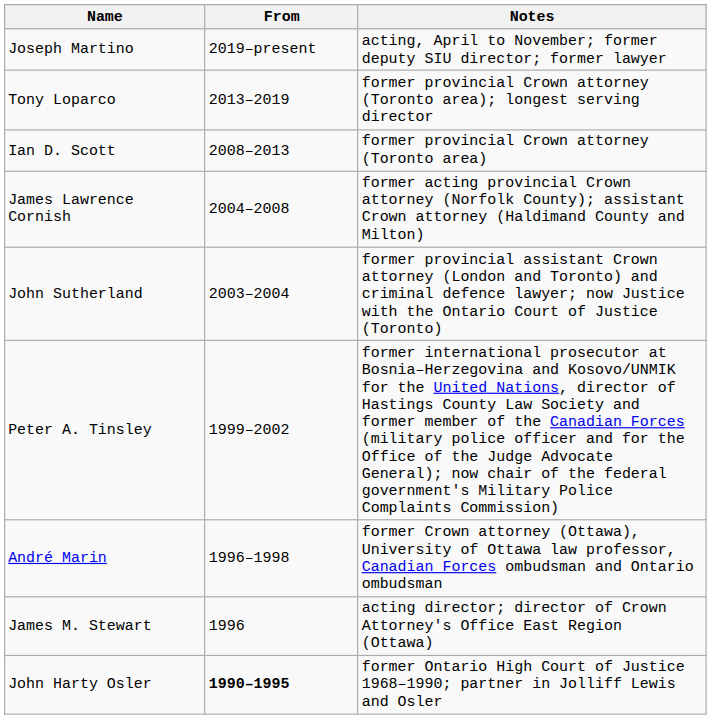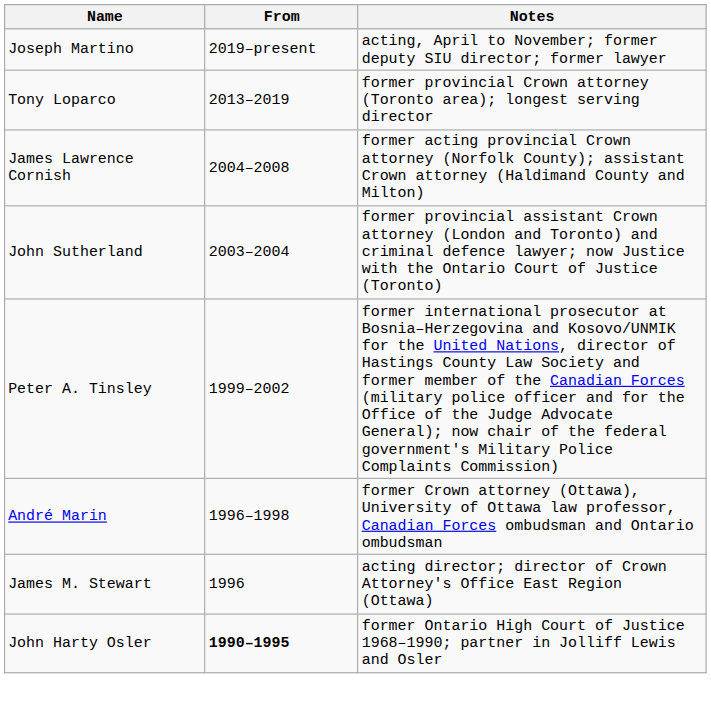- row: Ian D. Scott | 2008–2013 | former provincial Crown attorney (Toronto area)
